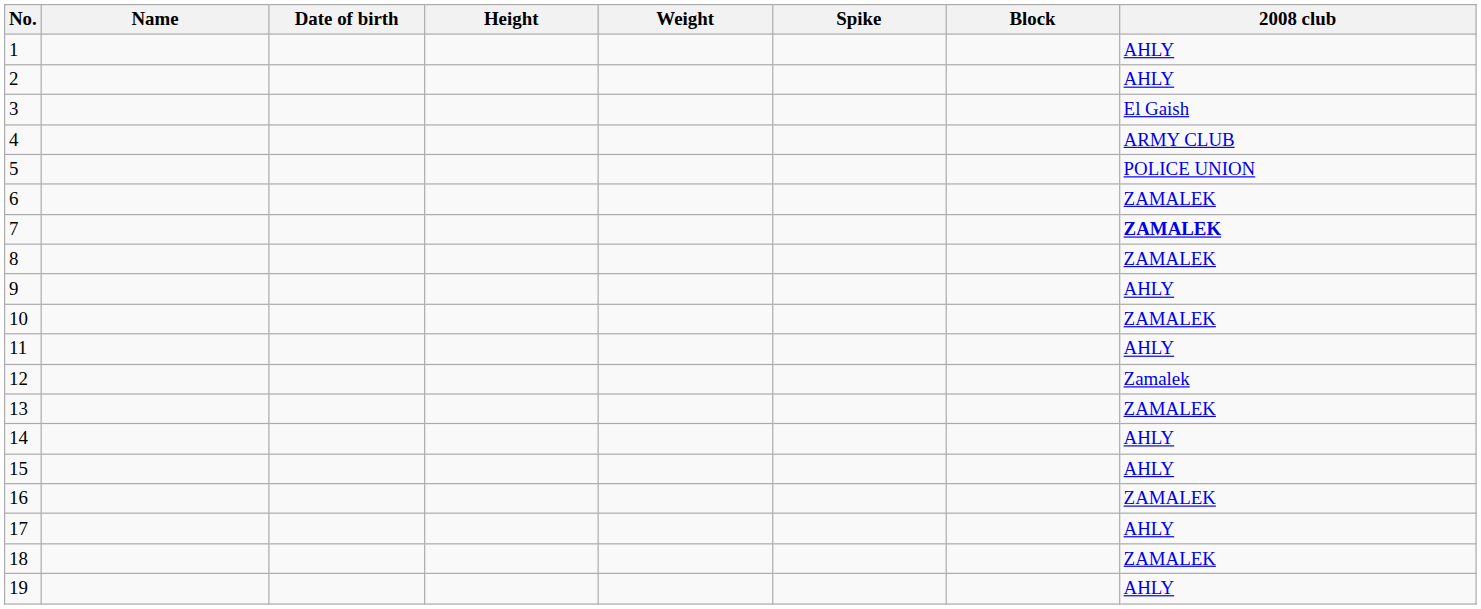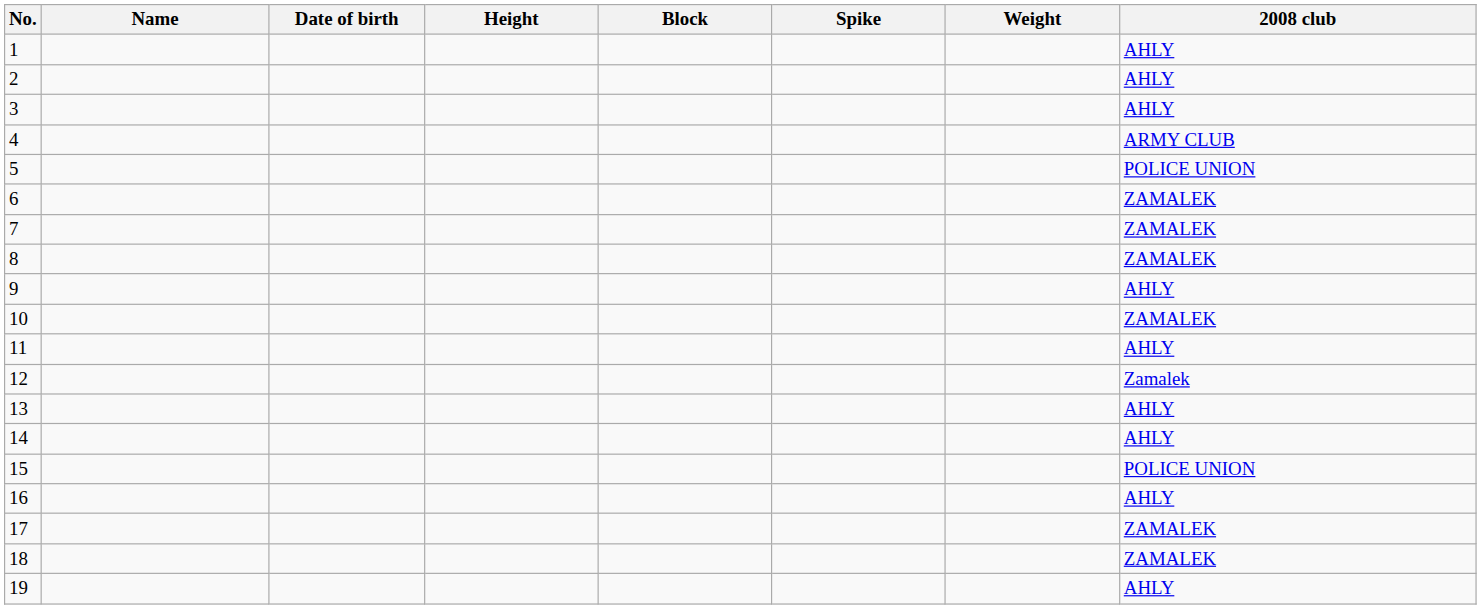columns swapped: Weight <-> Block
3 | 2008 club: El Gaish -> AHLY
7 | 2008 club: bold -> normal
13 | 2008 club: ZAMALEK -> AHLY
15 | 2008 club: AHLY -> POLICE UNION
16 | 2008 club: ZAMALEK -> AHLY
17 | 2008 club: AHLY -> ZAMALEK
